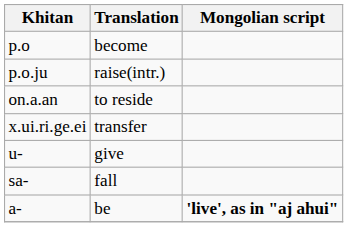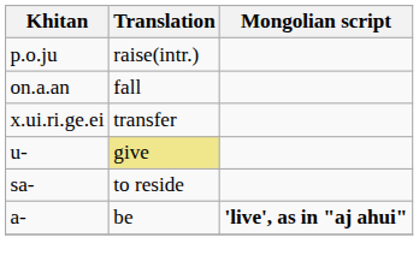- row: p.o | become
on.a.an | Translation: to reside -> fall
u- | Translation: no background -> khaki background
sa- | Translation: fall -> to reside
